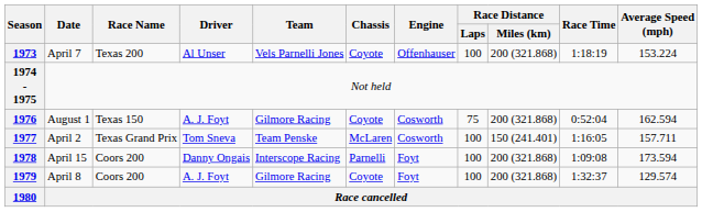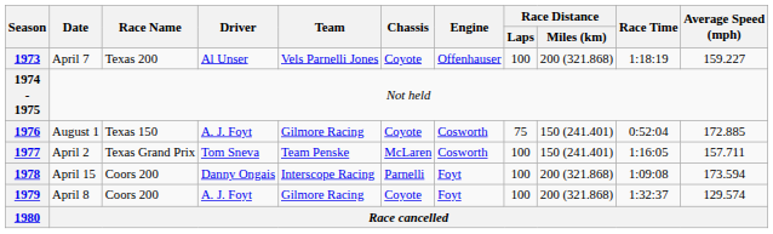1973 | Average Speed (mph): 153.224 -> 159.227
1976 | Race Distance / Miles (km): 200 (321.868) -> 150 (241.401)
1976 | Average Speed (mph): 162.594 -> 172.885
